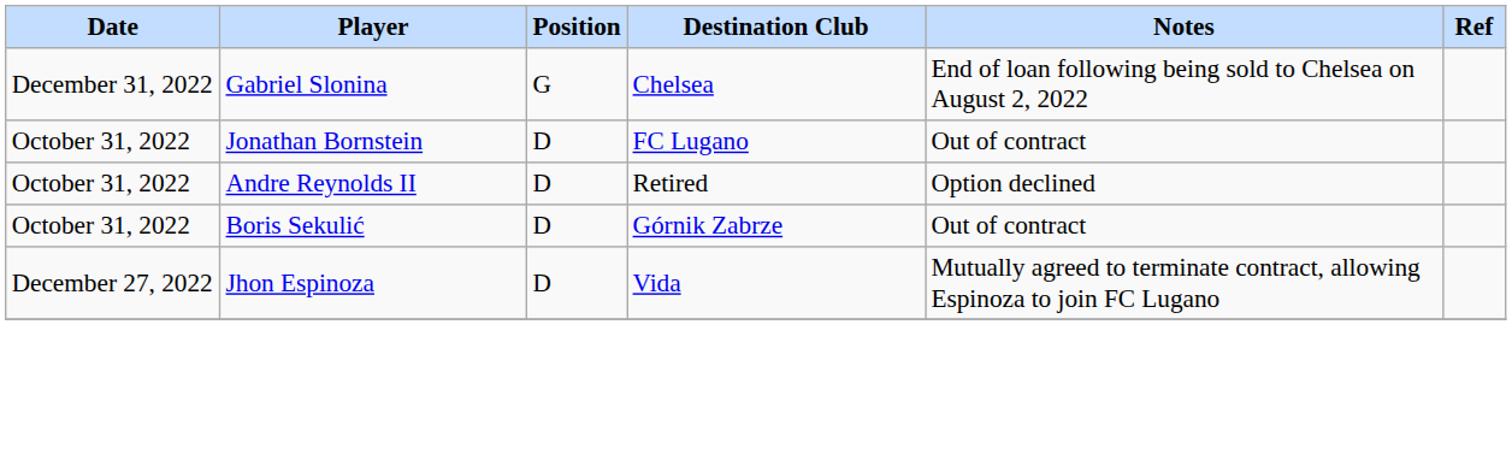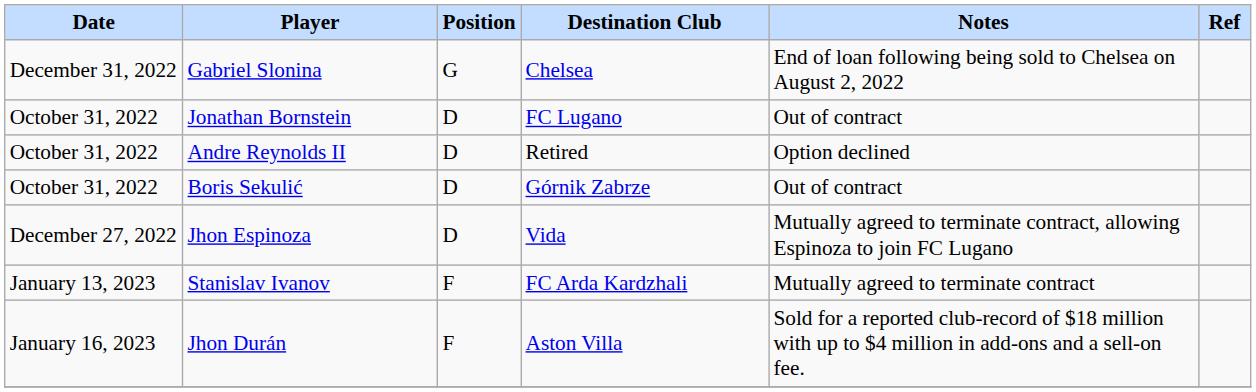+ row: January 13, 2023 | Stanislav Ivanov | F | FC Arda Kardzhali | Mutually agreed to terminate contract
+ row: January 16, 2023 | Jhon Durán | F | Aston Villa | Sold for a reported club-record of $18 million with up to $4 million in add-ons and a sell-on fee.
